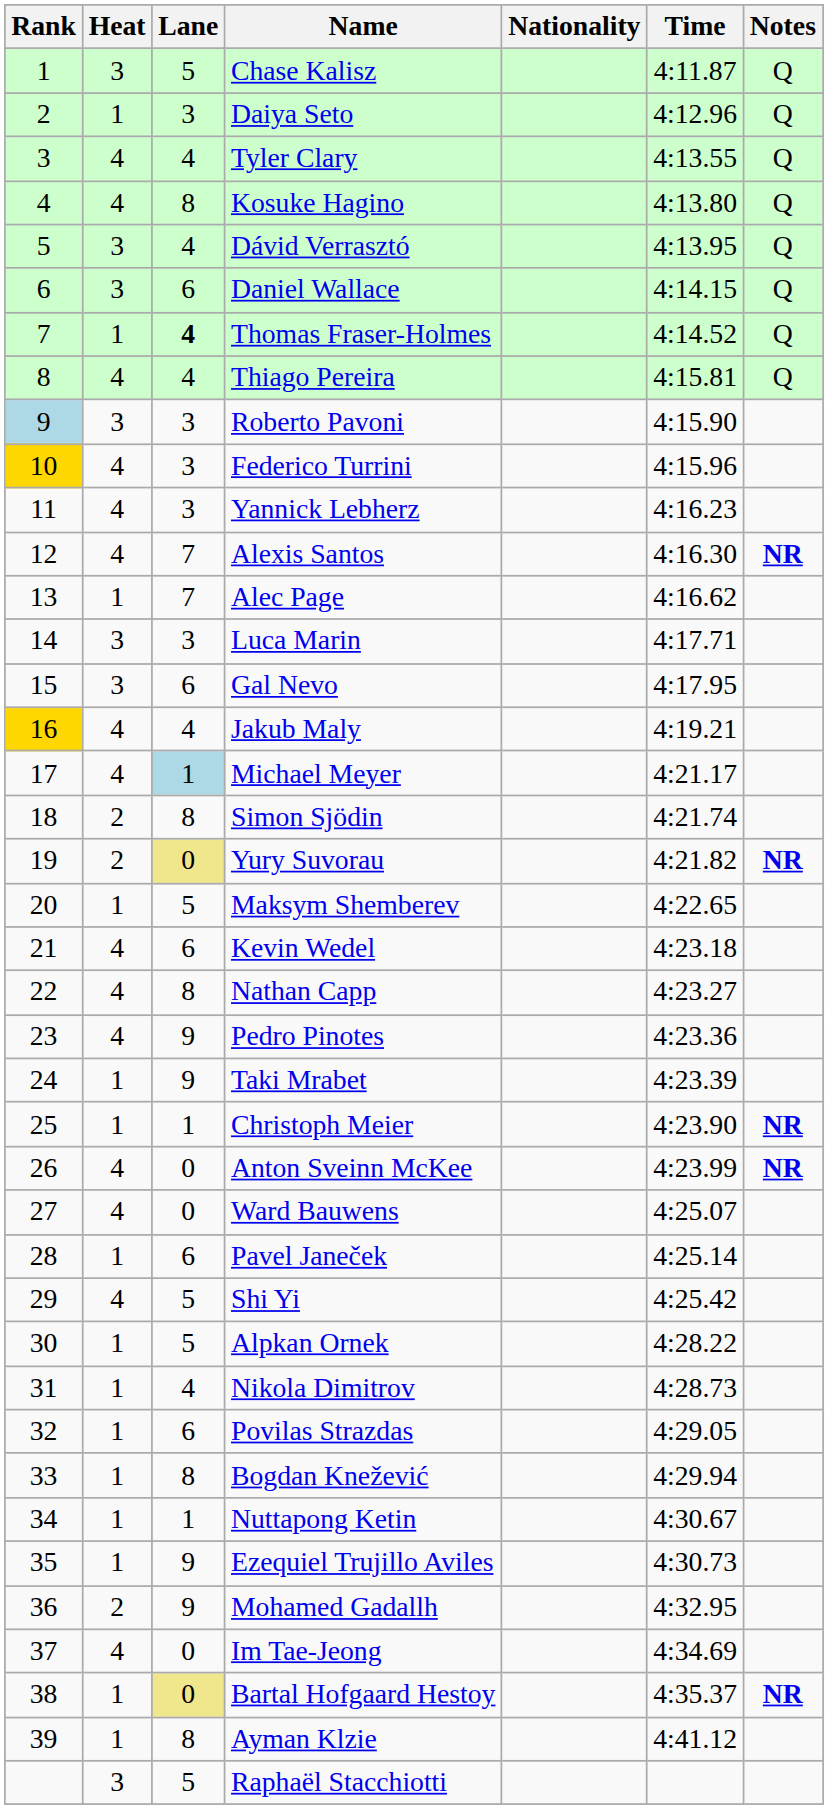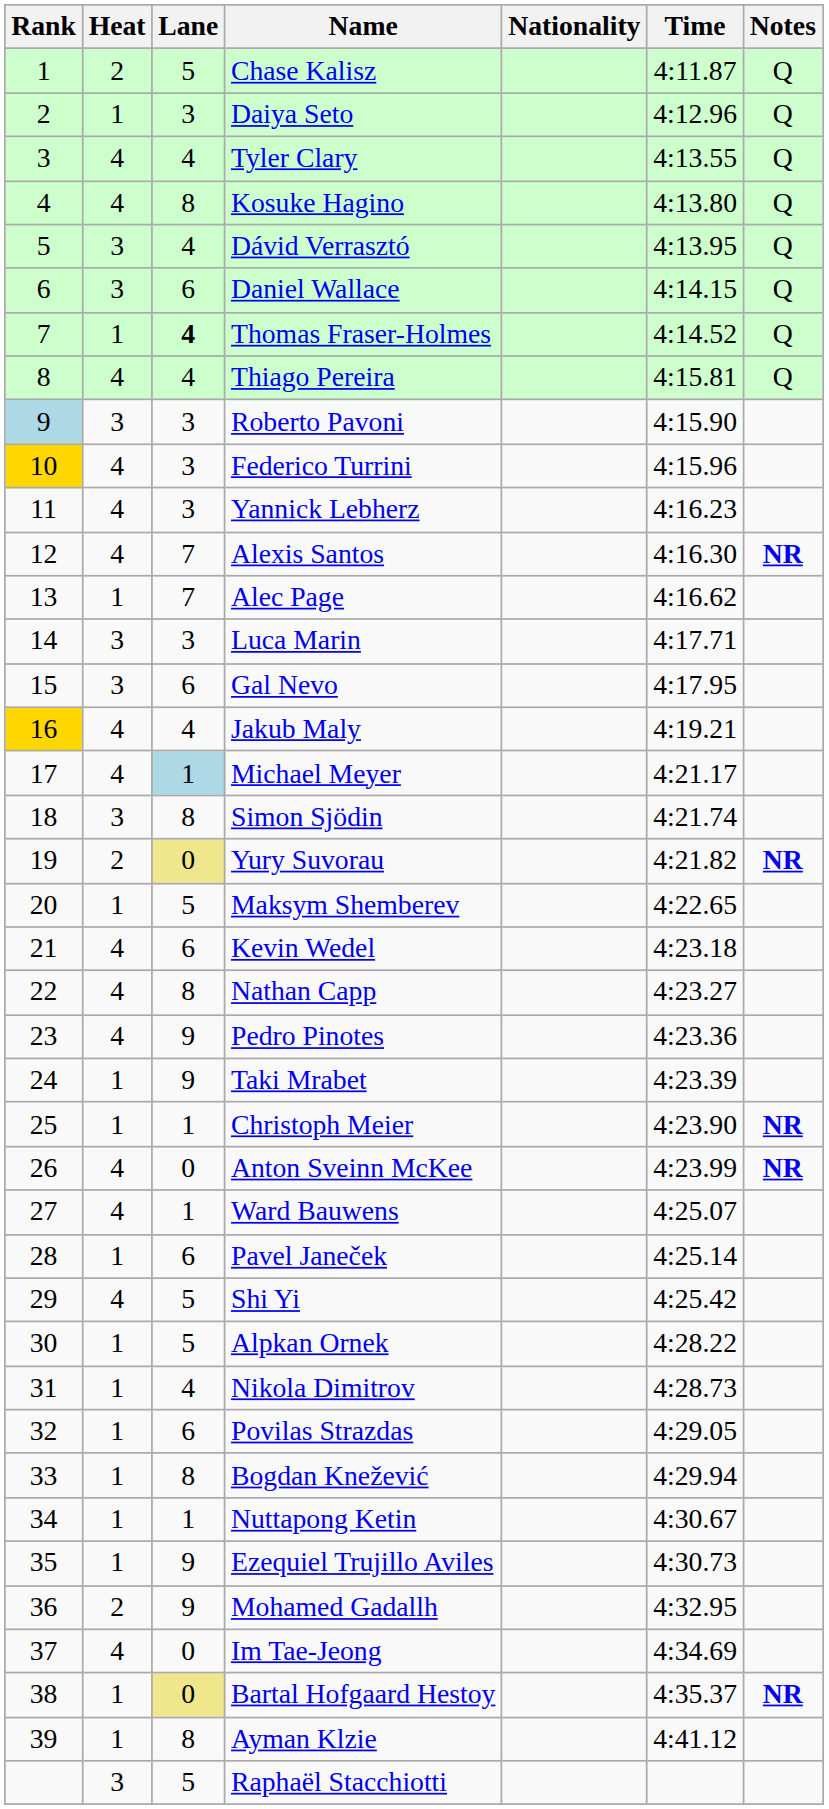Chase Kalisz | Heat: 3 -> 2
Simon Sjödin | Heat: 2 -> 3
Ward Bauwens | Lane: 0 -> 1
